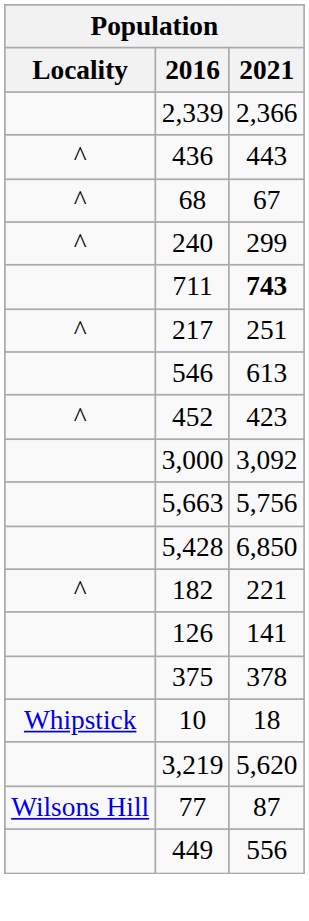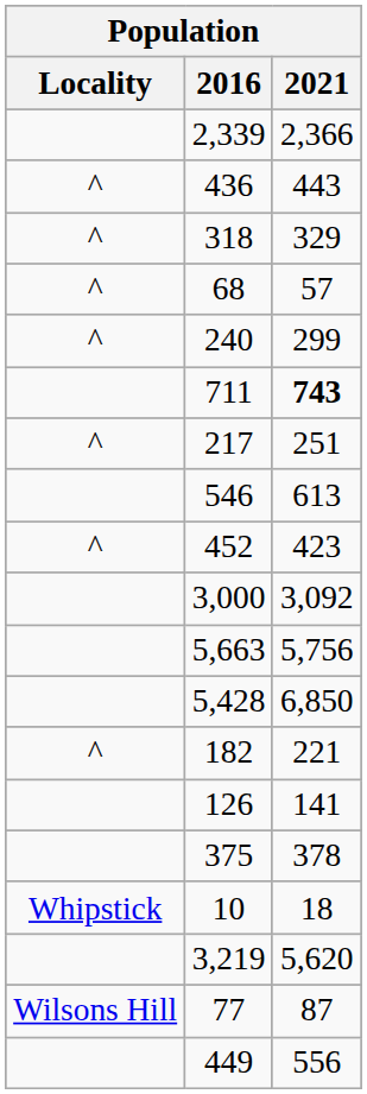+ row: ^ | 318 | 329
68 | 2021: 67 -> 57
